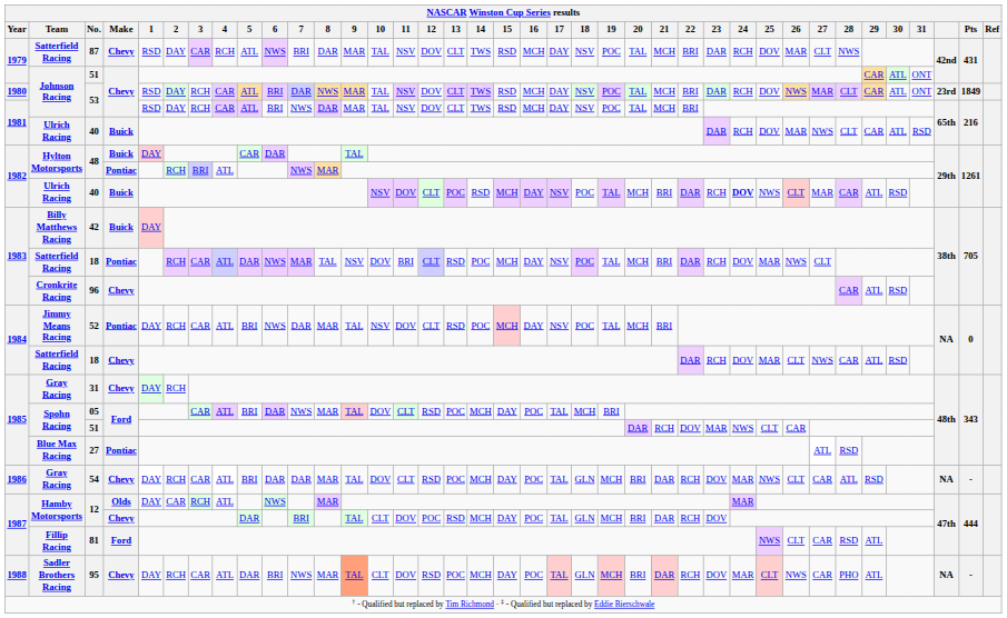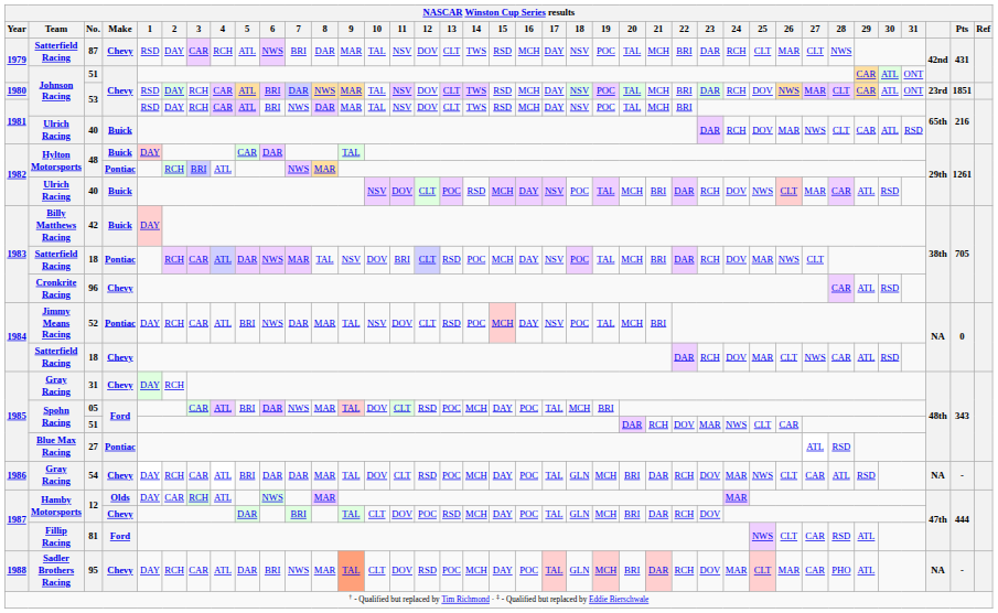87 | 25: DOV -> CLT
1980 / 53 | Pts: 1849 -> 1851
1982 / 40 | 24: bold -> normal
95 | 26: NWS -> MAR
